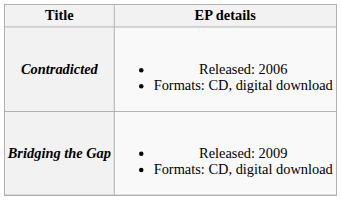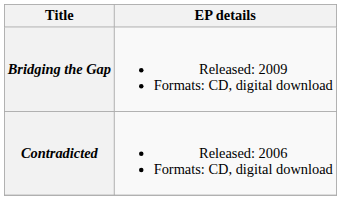rows swapped: Contradicted <-> Bridging the Gap
